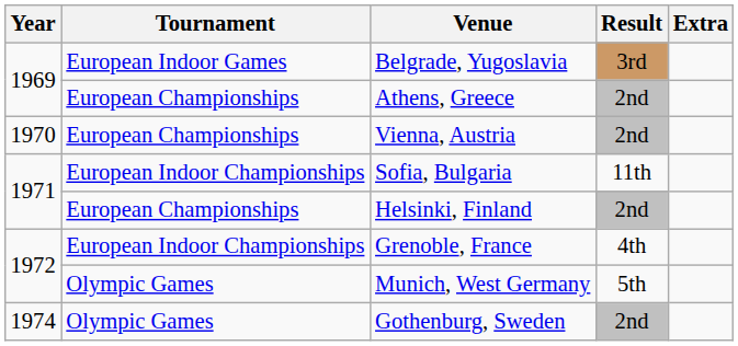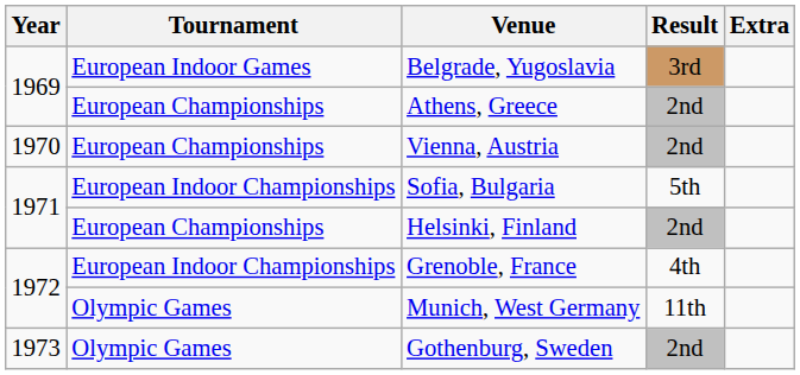Sofia, Bulgaria | Result: 11th -> 5th
Munich, West Germany | Result: 5th -> 11th
Gothenburg, Sweden | Year: 1974 -> 1973
